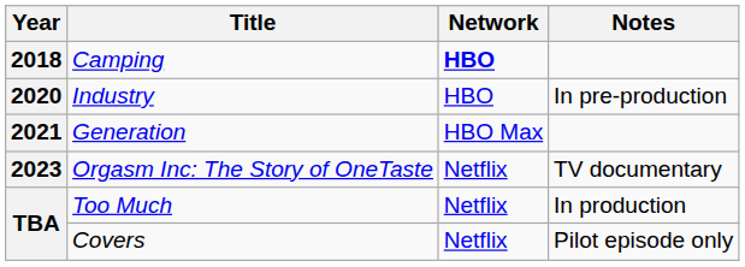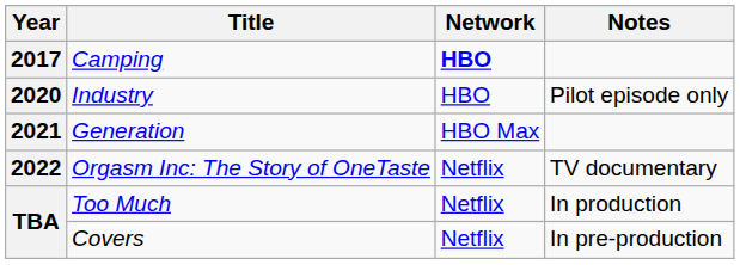Camping | Year: 2018 -> 2017
Industry | Notes: In pre-production -> Pilot episode only
Orgasm Inc: The Story of OneTaste | Year: 2023 -> 2022
Covers | Notes: Pilot episode only -> In pre-production
